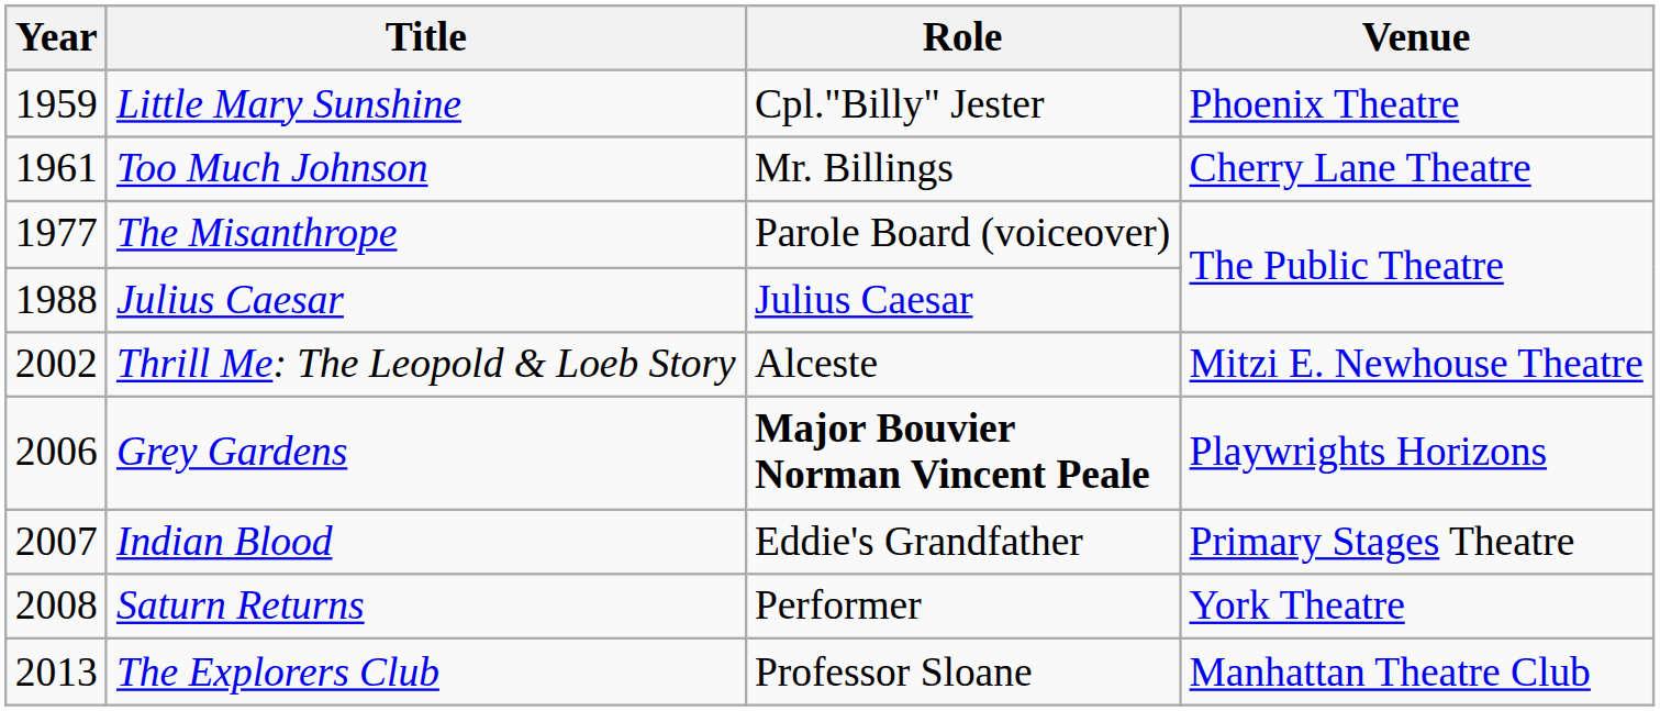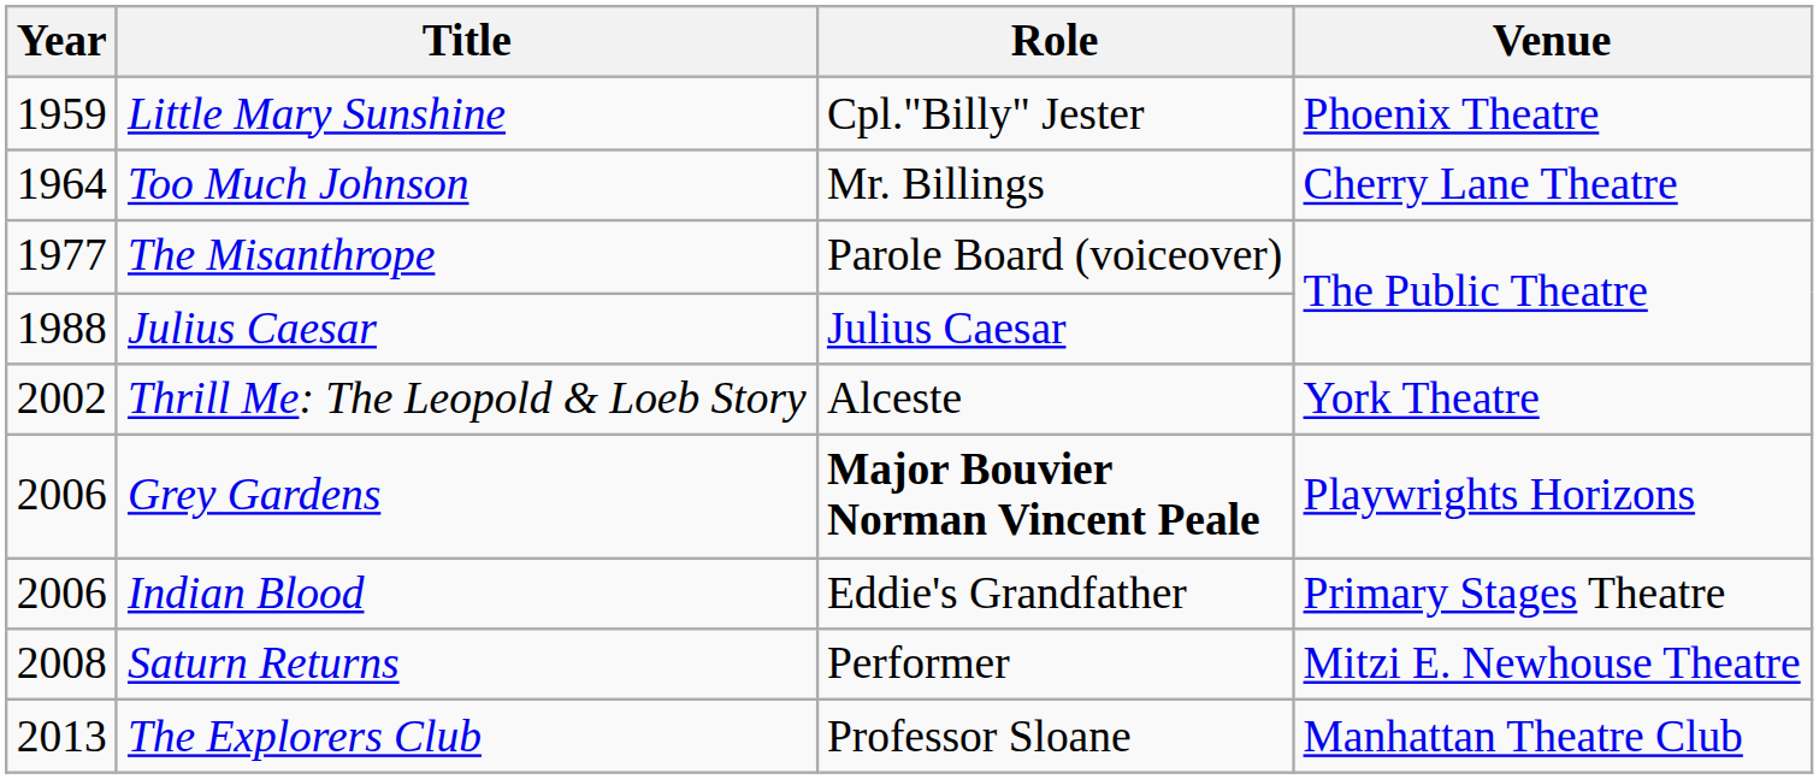Too Much Johnson | Year: 1961 -> 1964
Thrill Me: The Leopold & Loeb Story | Venue: Mitzi E. Newhouse Theatre -> York Theatre
Indian Blood | Year: 2007 -> 2006
Saturn Returns | Venue: York Theatre -> Mitzi E. Newhouse Theatre
